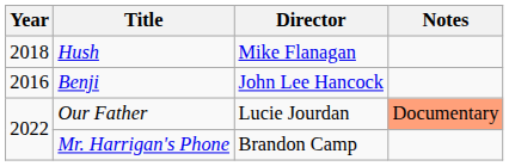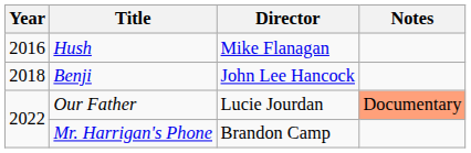Hush | Year: 2018 -> 2016
Benji | Year: 2016 -> 2018
